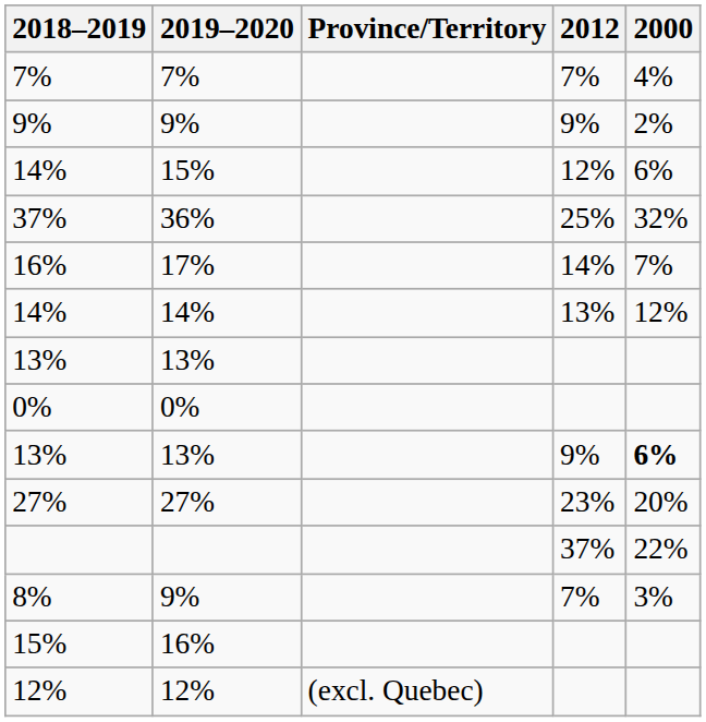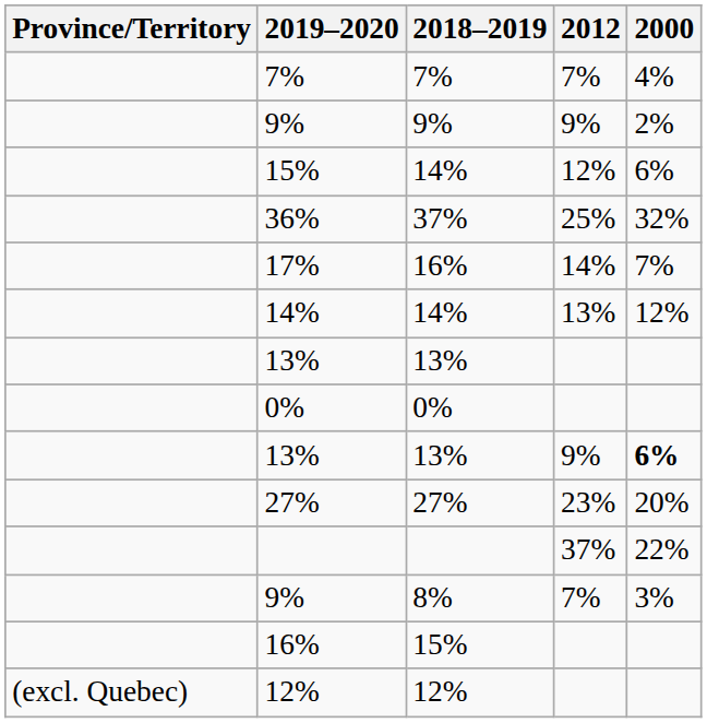columns swapped: Province/Territory <-> 2018–2019
